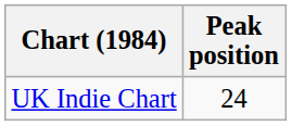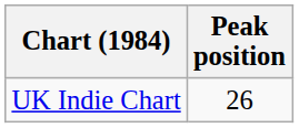UK Indie Chart | Peak position: 24 -> 26
